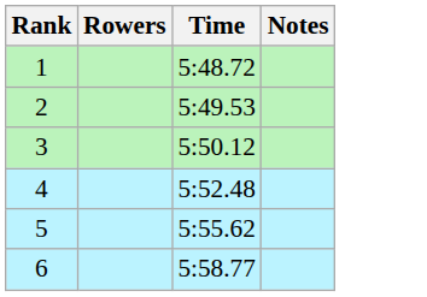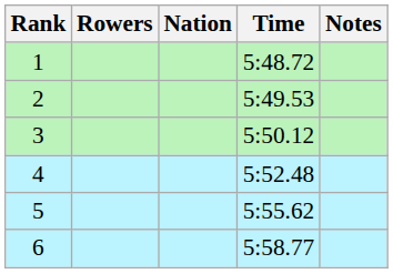+ column: Nation
